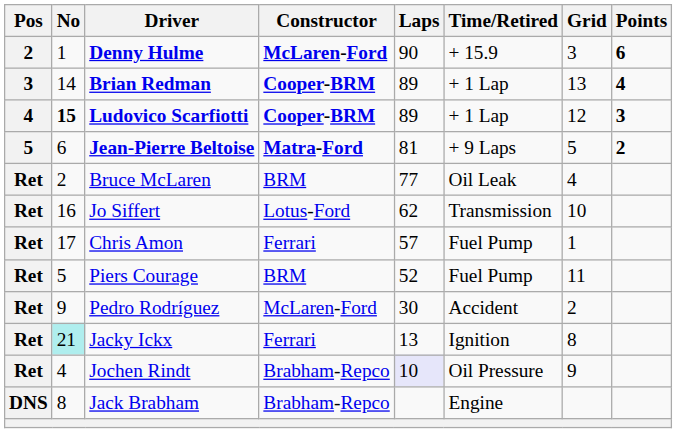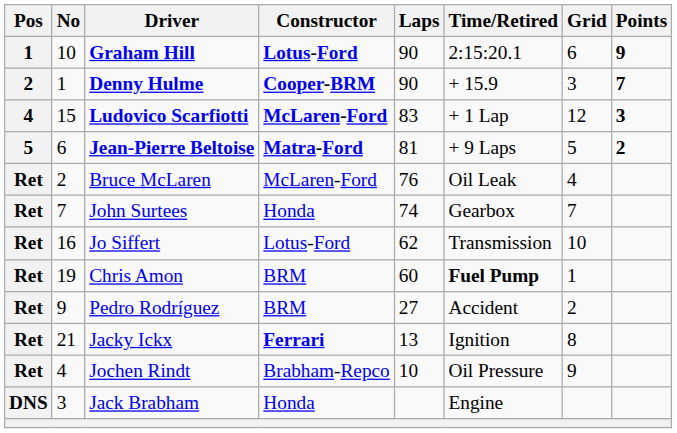+ row: 1 | 10 | Graham Hill | Lotus-Ford | 90 | 2:15:20.1 | 6 | 9
Denny Hulme | Constructor: McLaren-Ford -> Cooper-BRM
Denny Hulme | Points: 6 -> 7
- row: 3 | 14 | Brian Redman | Cooper-BRM | 89 | + 1 Lap | 13 | 4
Ludovico Scarfiotti | No: bold -> normal
Ludovico Scarfiotti | Constructor: Cooper-BRM -> McLaren-Ford
Ludovico Scarfiotti | Laps: 89 -> 83
Bruce McLaren | Constructor: BRM -> McLaren-Ford
Bruce McLaren | Laps: 77 -> 76
+ row: Ret | 7 | John Surtees | Honda | 74 | Gearbox | 7
Chris Amon | No: 17 -> 19
Chris Amon | Constructor: Ferrari -> BRM
Chris Amon | Laps: 57 -> 60
Chris Amon | Time/Retired: normal -> bold
- row: Ret | 5 | Piers Courage | BRM | 52 | Fuel Pump | 11
Pedro Rodríguez | Constructor: McLaren-Ford -> BRM
Pedro Rodríguez | Laps: 30 -> 27
Jacky Ickx | No: paleturquoise background -> no background
Jacky Ickx | Constructor: normal -> bold
Jochen Rindt | Laps: lavender background -> no background
Jack Brabham | No: 8 -> 3
Jack Brabham | Constructor: Brabham-Repco -> Honda
